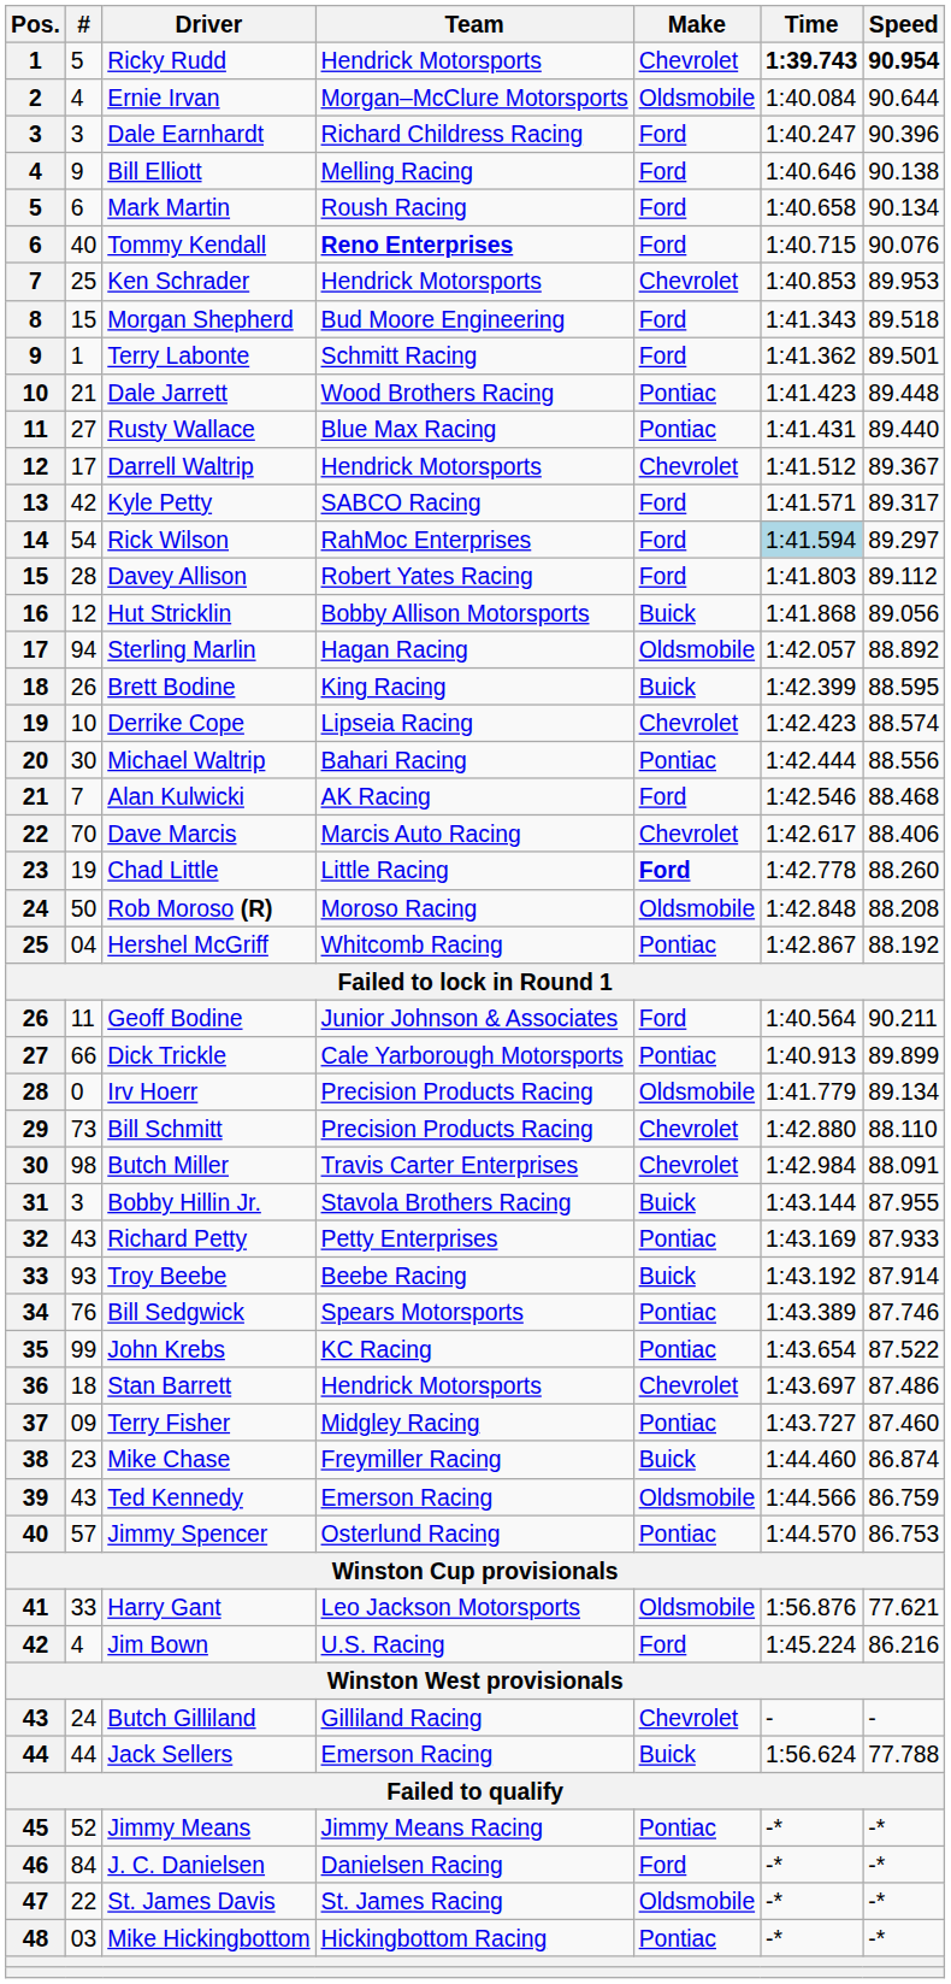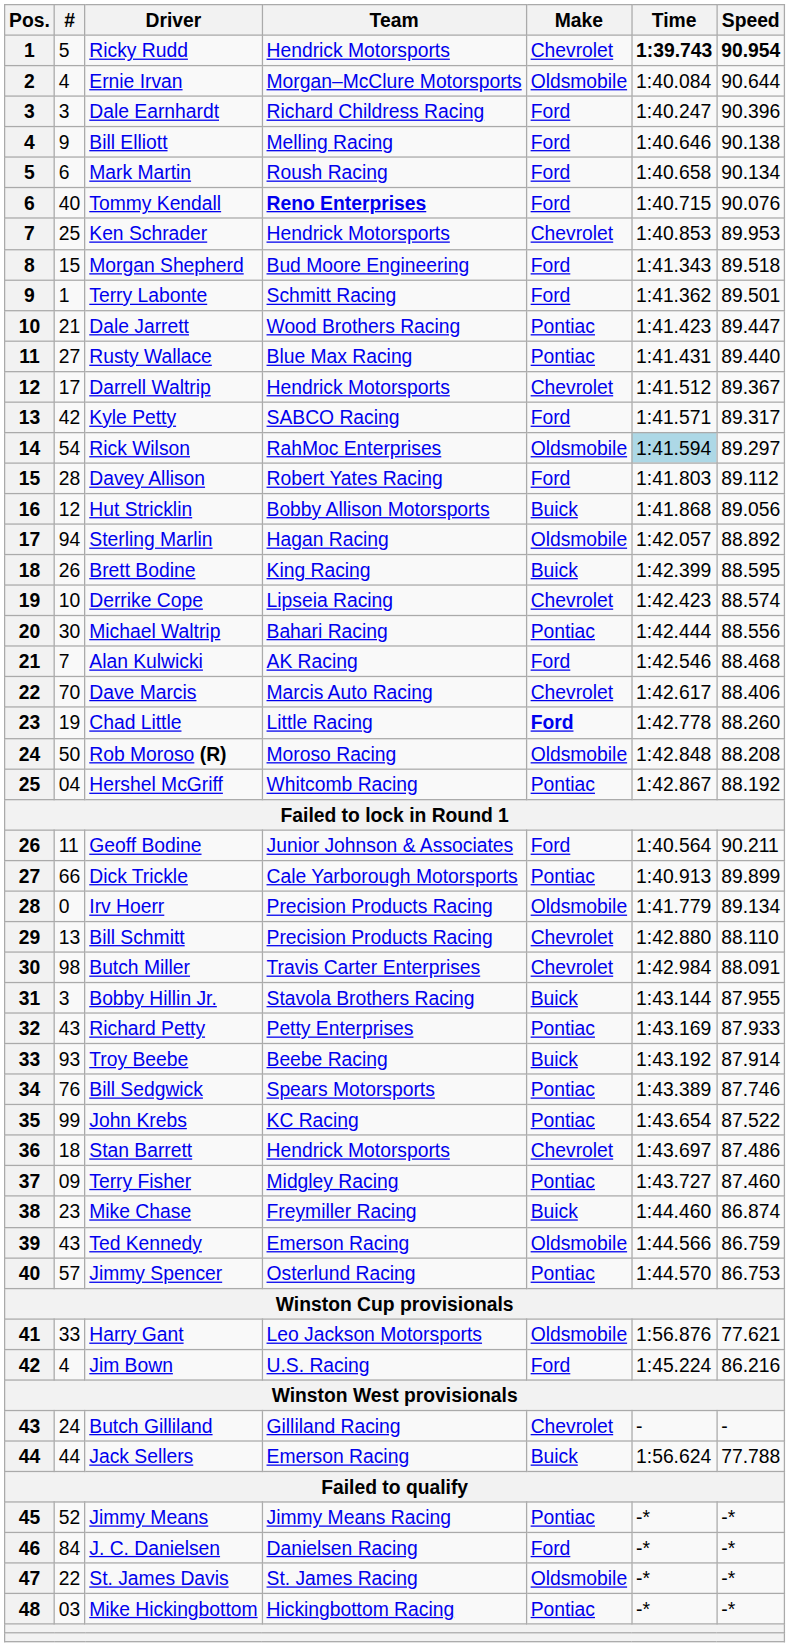Dale Jarrett | Speed: 89.448 -> 89.447
Rick Wilson | Make: Ford -> Oldsmobile
Bill Schmitt | #: 73 -> 13
